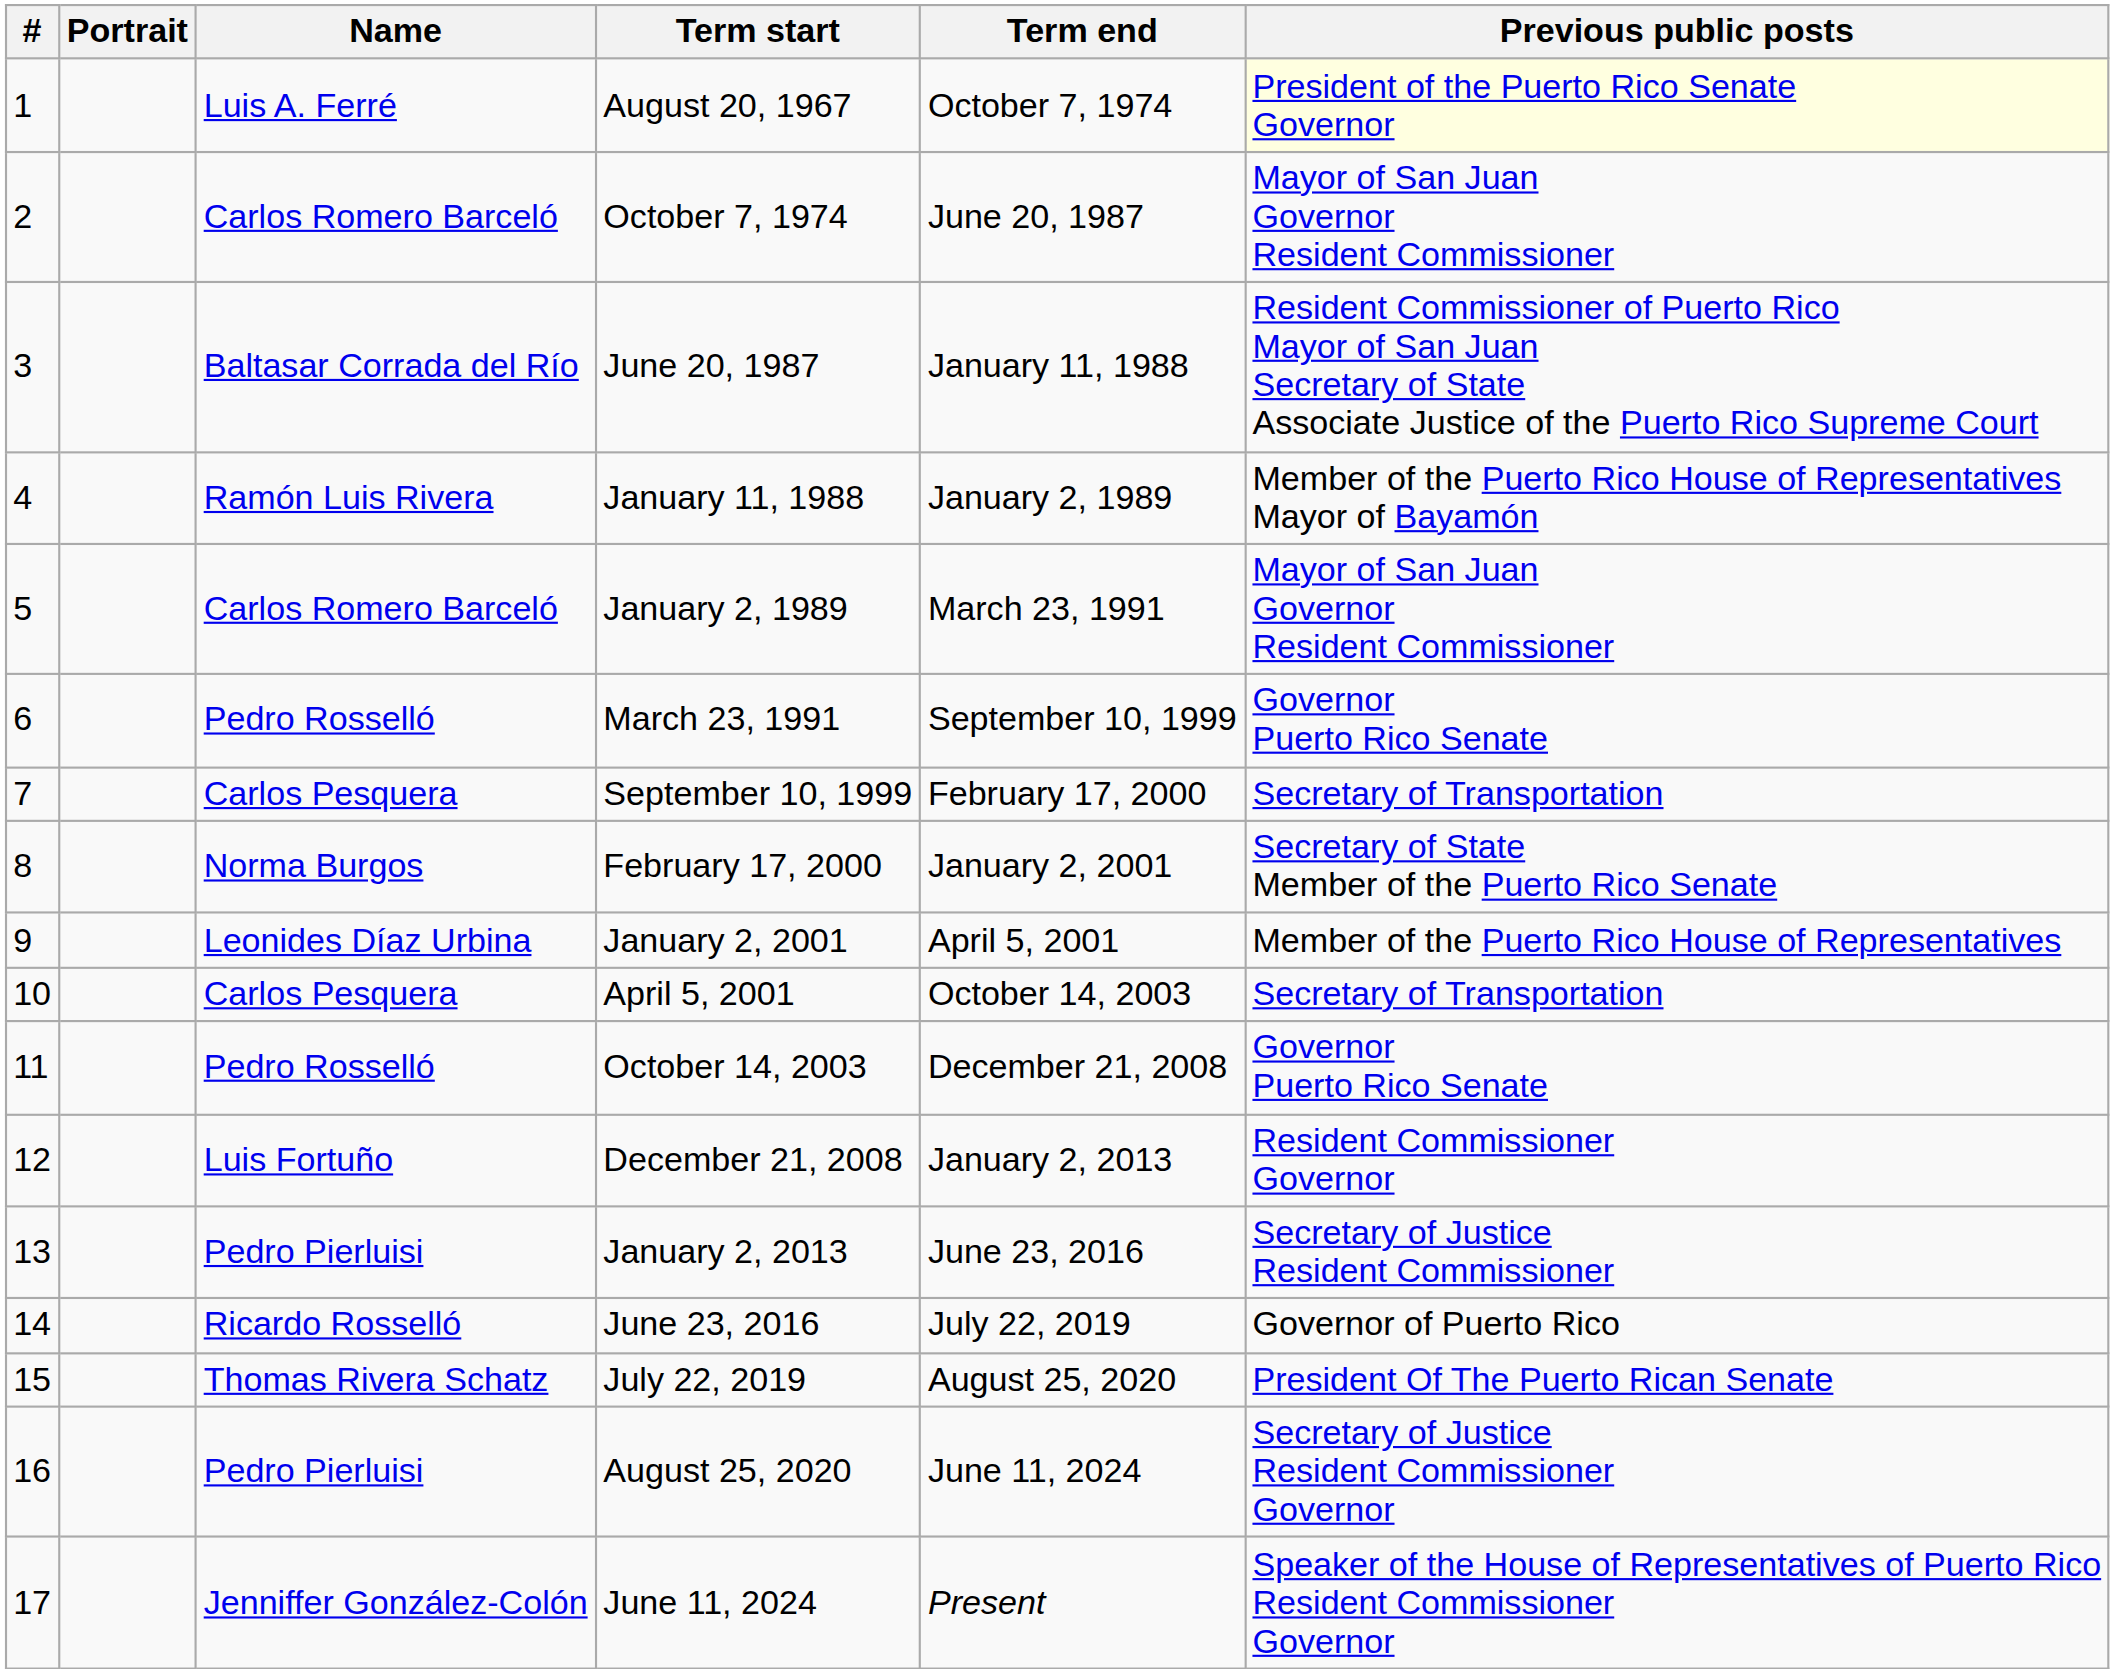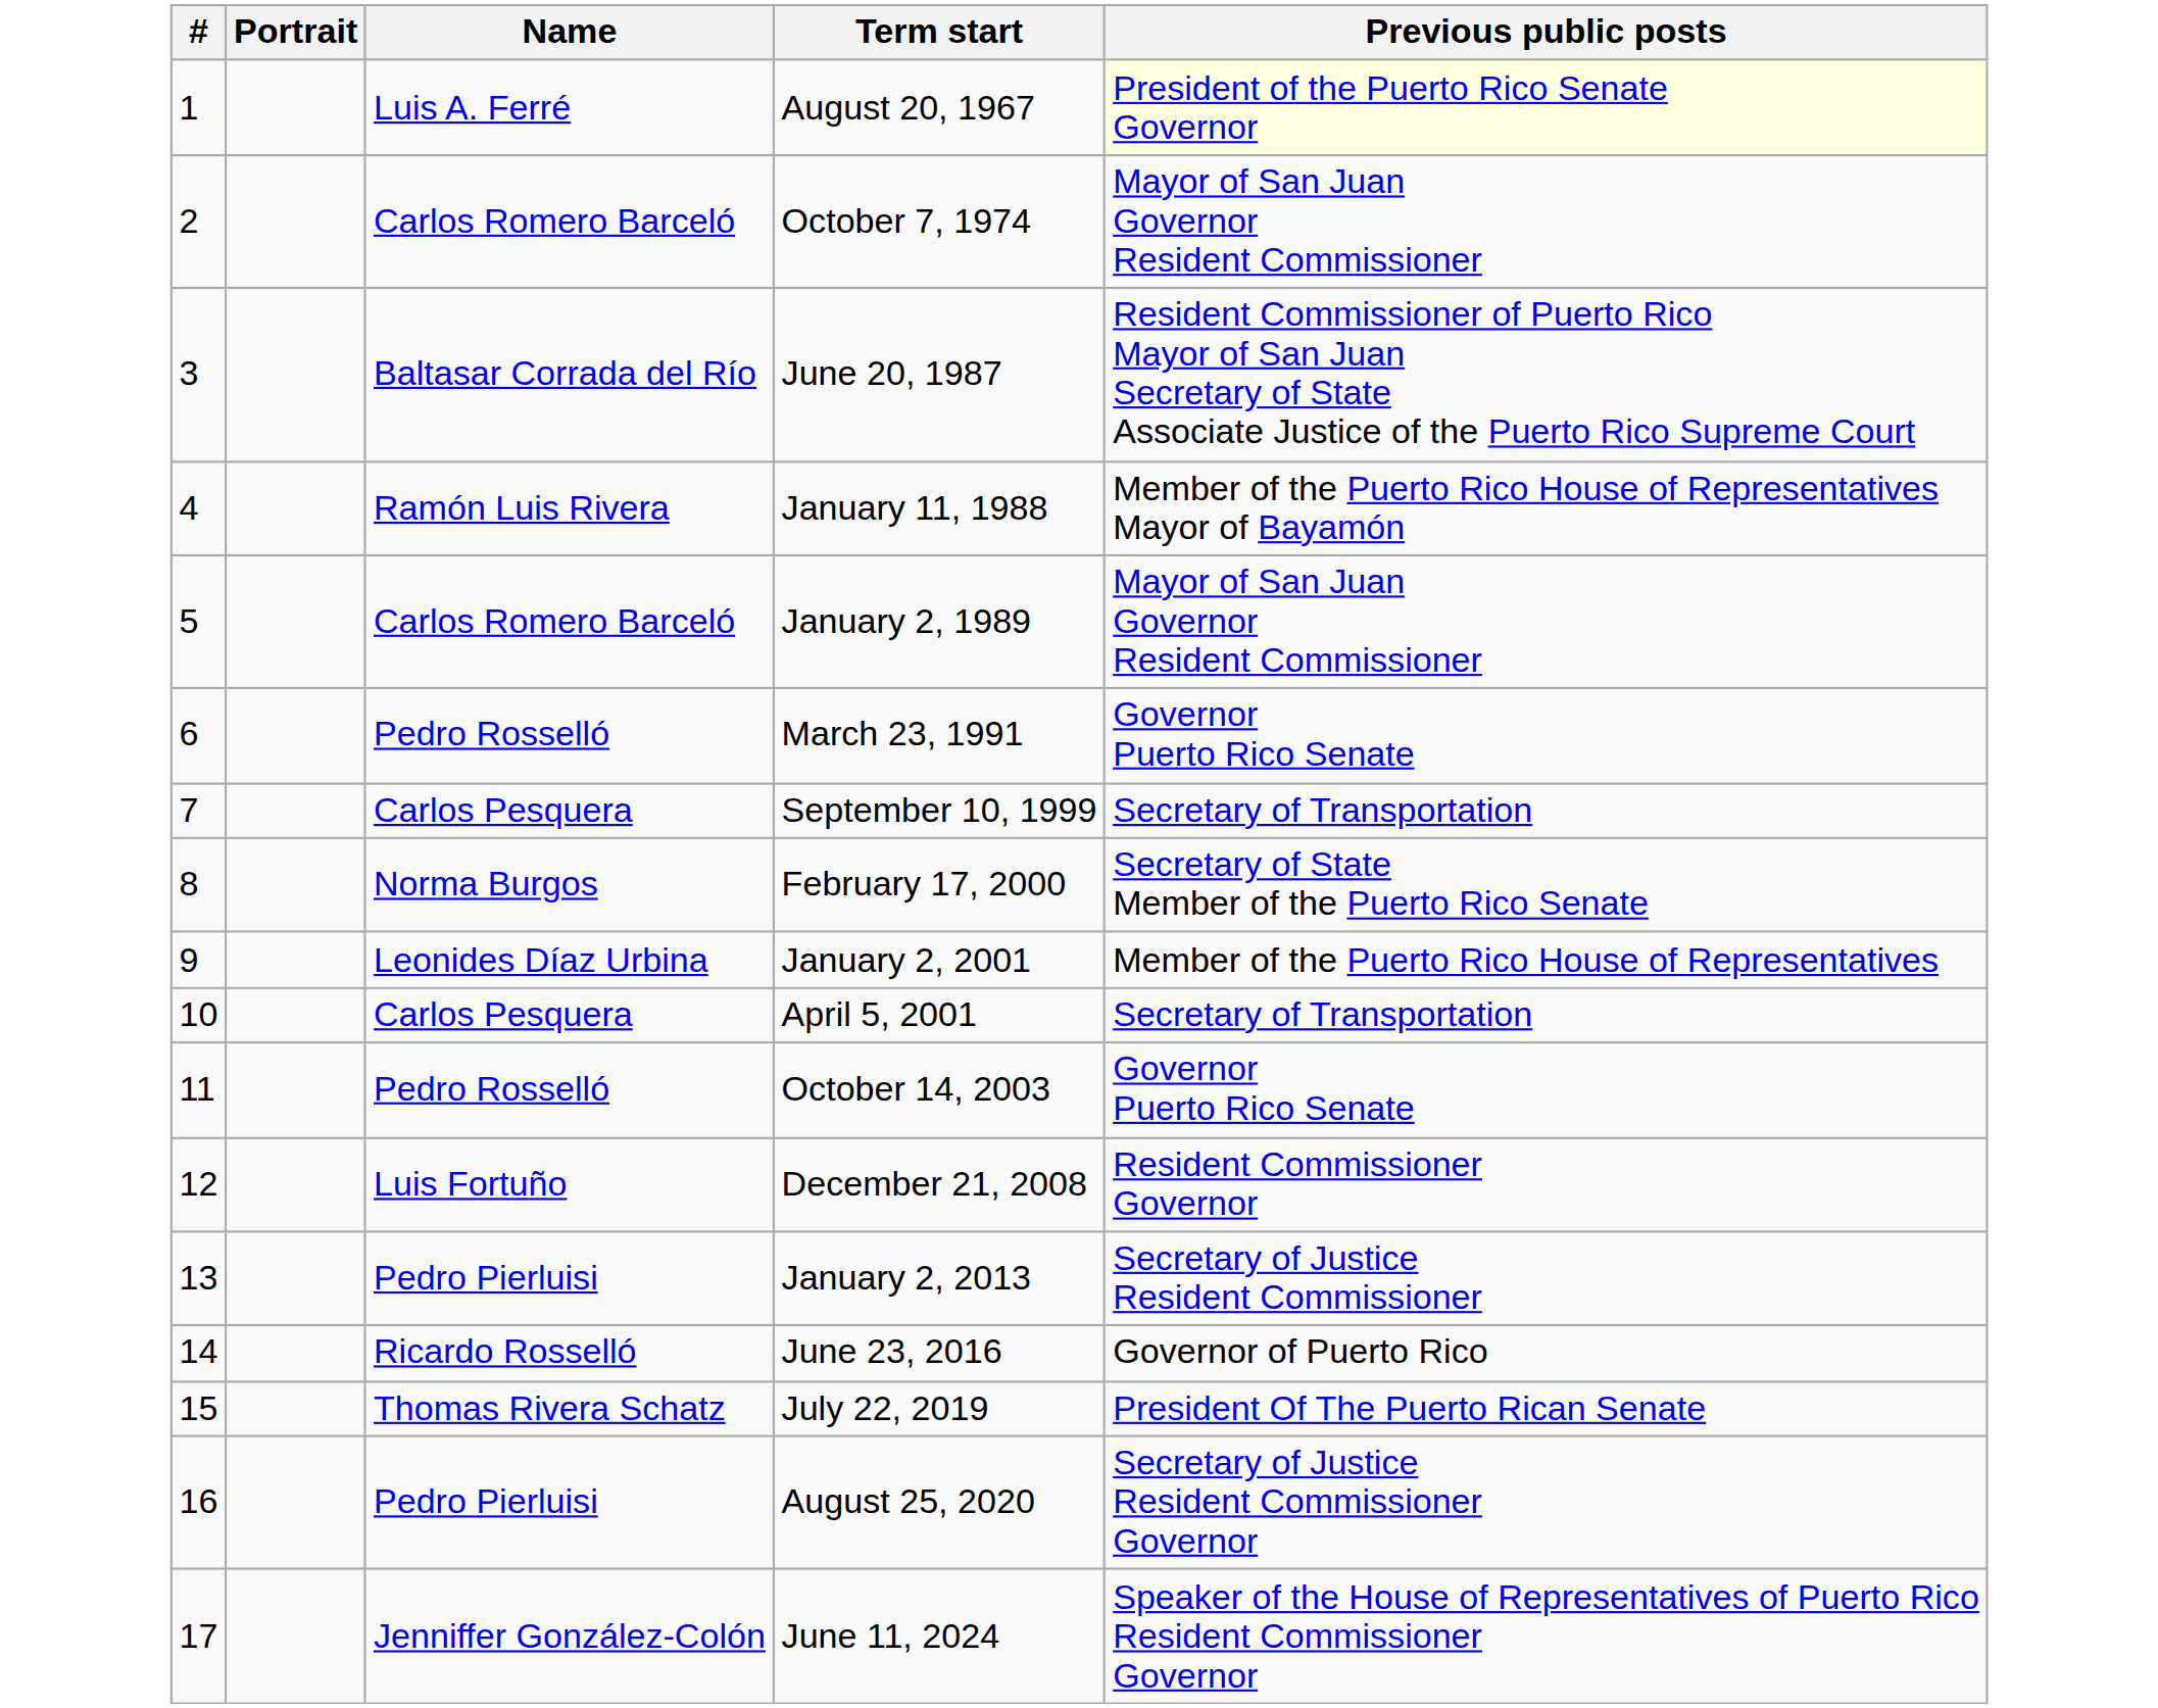- column: Term end | October 7, 1974 | June 20, 1987 | January 11, 1988 | January 2, 1989 | March 23, 1991 | September 10, 1999 | February 17, 2000 | January 2, 2001 | April 5, 2001 | October 14, 2003 | December 21, 2008 | January 2, 2013 | June 23, 2016 | July 22, 2019 | August 25, 2020 | June 11, 2024 | Present
